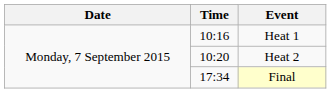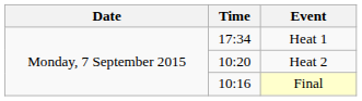Heat 1 | Time: 10:16 -> 17:34
Final | Time: 17:34 -> 10:16
